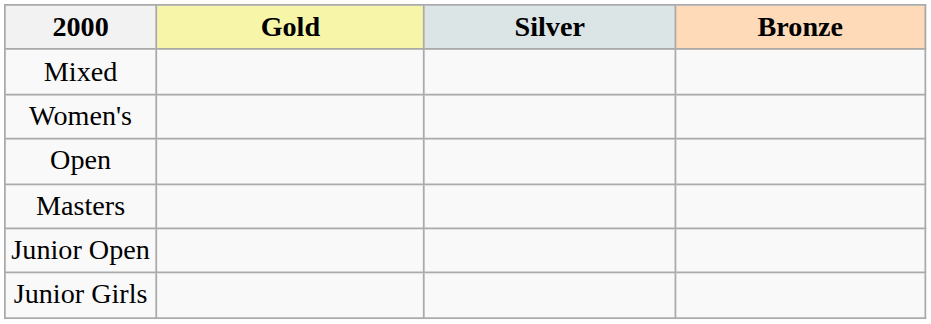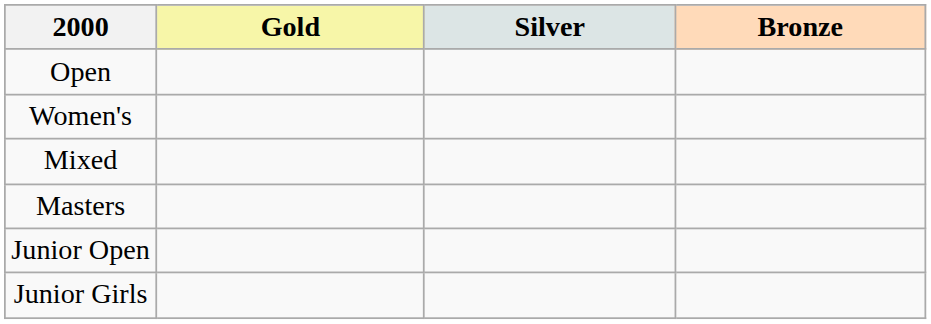rows swapped: Open <-> Mixed
